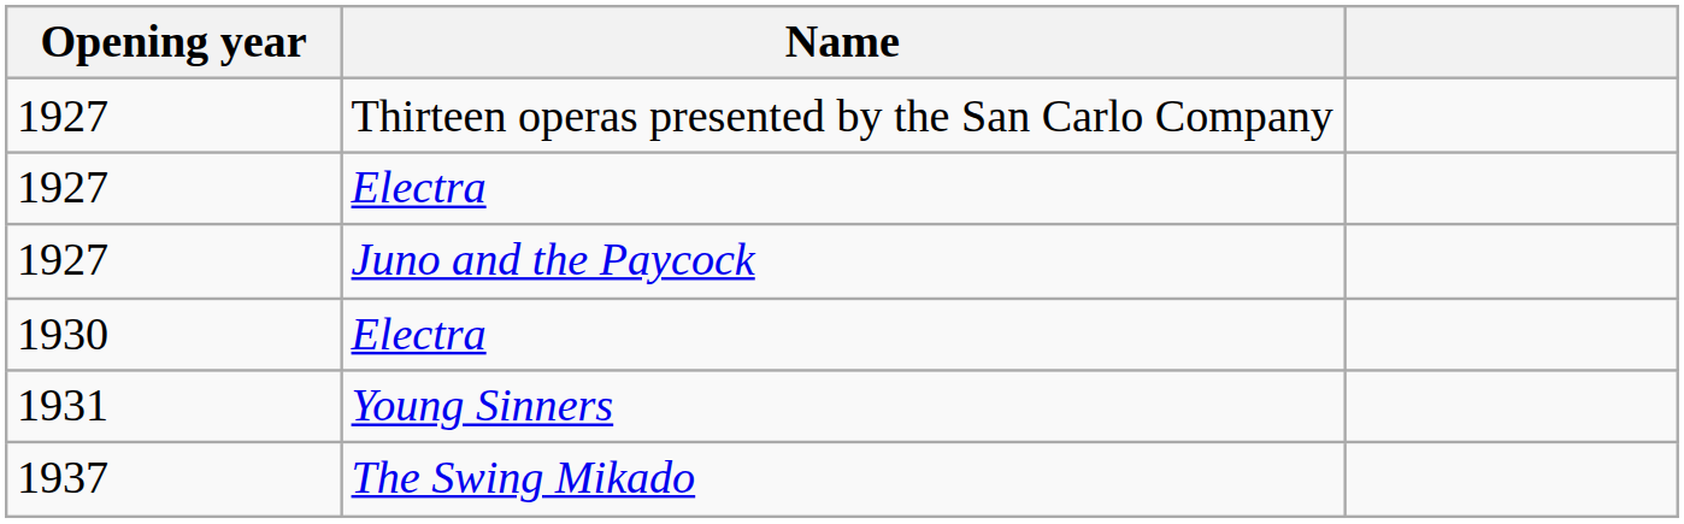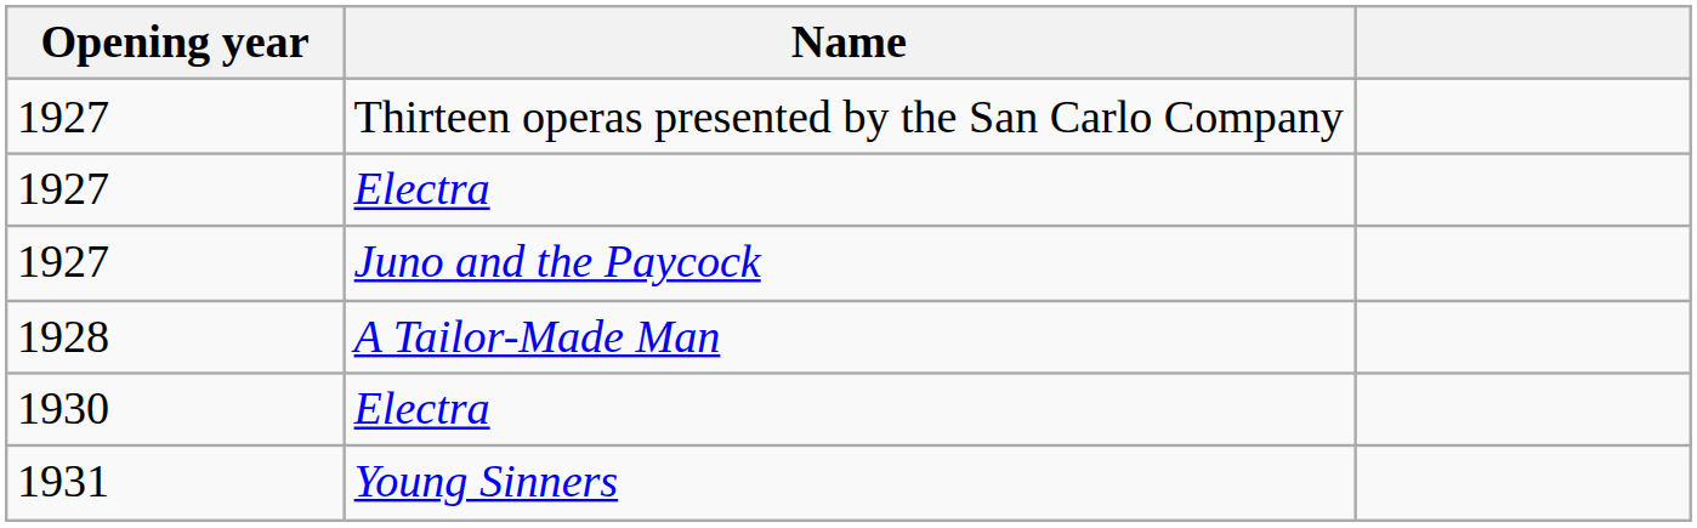+ row: 1928 | A Tailor-Made Man
- row: 1937 | The Swing Mikado
